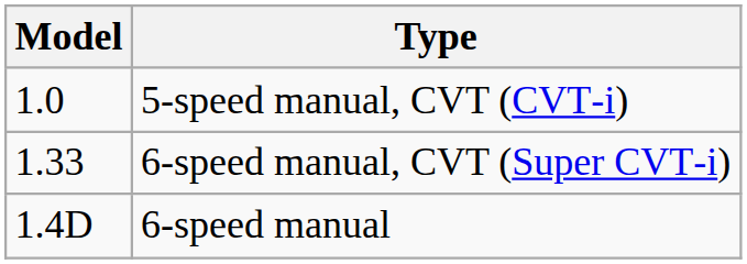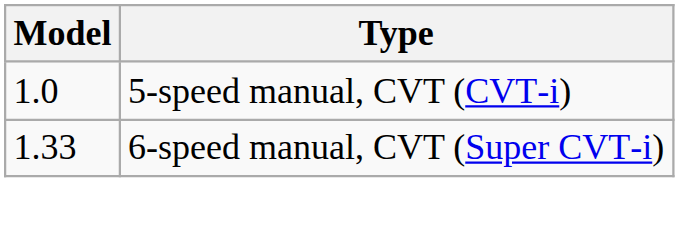- row: 1.4D | 6-speed manual
